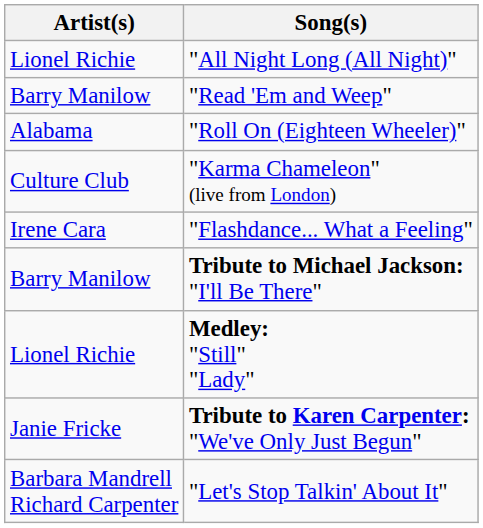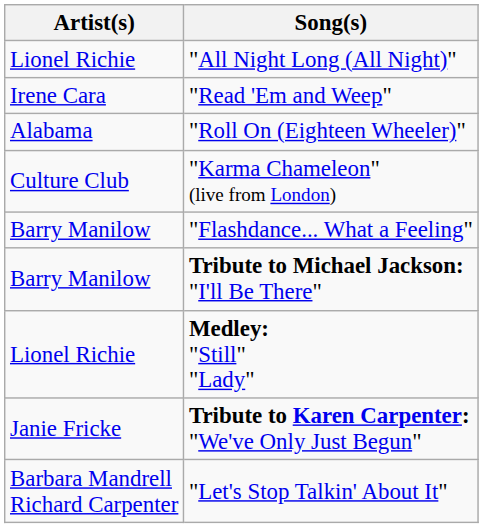"Read 'Em and Weep" | Artist(s): Barry Manilow -> Irene Cara
"Flashdance... What a Feeling" | Artist(s): Irene Cara -> Barry Manilow
